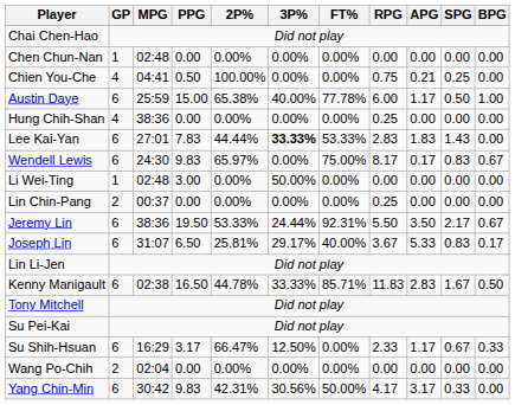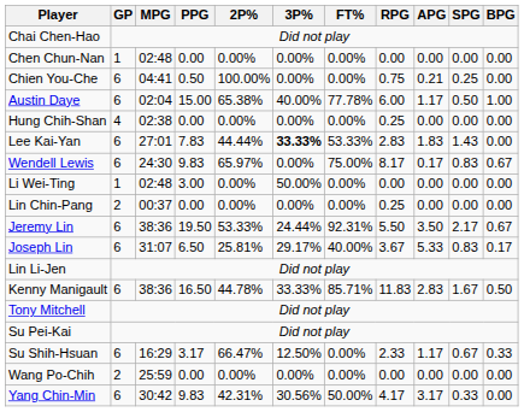Chien You-Che | GP: 4 -> 6
Austin Daye | MPG: 25:59 -> 02:04
Hung Chih-Shan | MPG: 38:36 -> 02:38
Kenny Manigault | MPG: 02:38 -> 38:36
Wang Po-Chih | MPG: 02:04 -> 25:59
